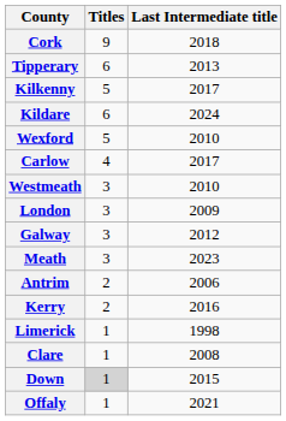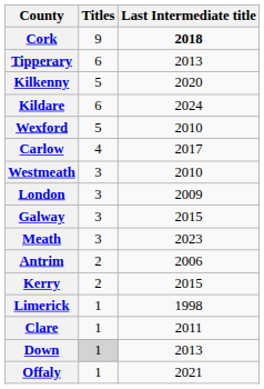Cork | Last Intermediate title: normal -> bold
Kilkenny | Last Intermediate title: 2017 -> 2020
Galway | Last Intermediate title: 2012 -> 2015
Kerry | Last Intermediate title: 2016 -> 2015
Clare | Last Intermediate title: 2008 -> 2011
Down | Last Intermediate title: 2015 -> 2013
